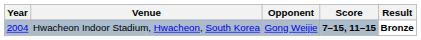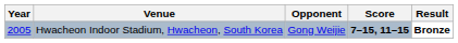Hwacheon Indoor Stadium, Hwacheon, South Korea | Year: 2004 -> 2005
